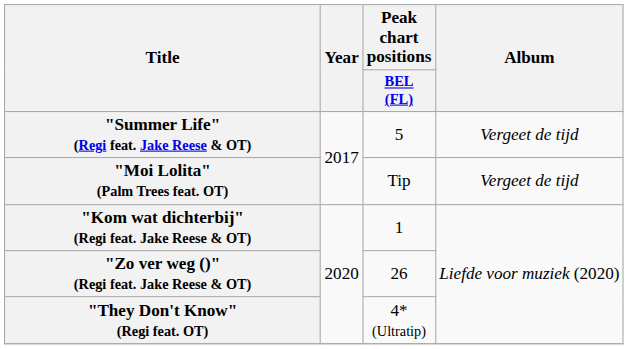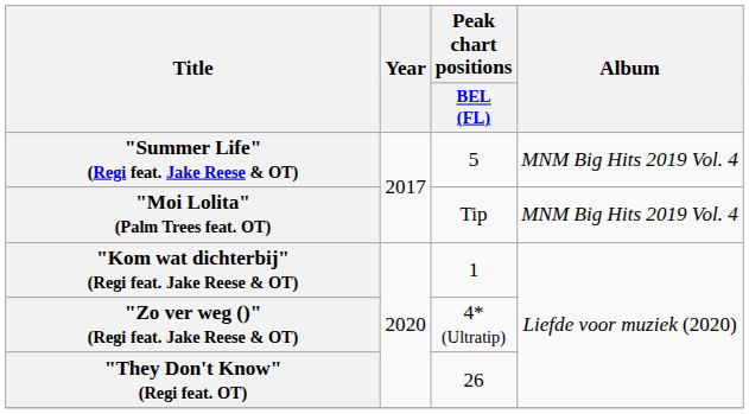"Summer Life" (Regi feat. Jake Reese & OT) | Album: Vergeet de tijd -> MNM Big Hits 2019 Vol. 4
"Moi Lolita" (Palm Trees feat. OT) | Album: Vergeet de tijd -> MNM Big Hits 2019 Vol. 4
"Zo ver weg ()" (Regi feat. Jake Reese & OT) | Peak chart positions / BEL (FL): 26 -> 4* (Ultratip)
"They Don't Know" (Regi feat. OT) | Peak chart positions / BEL (FL): 4* (Ultratip) -> 26
